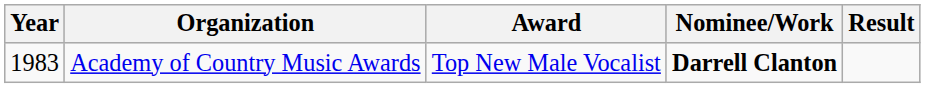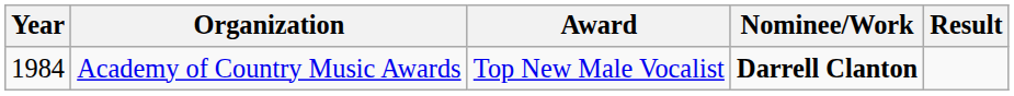Academy of Country Music Awards | Year: 1983 -> 1984
